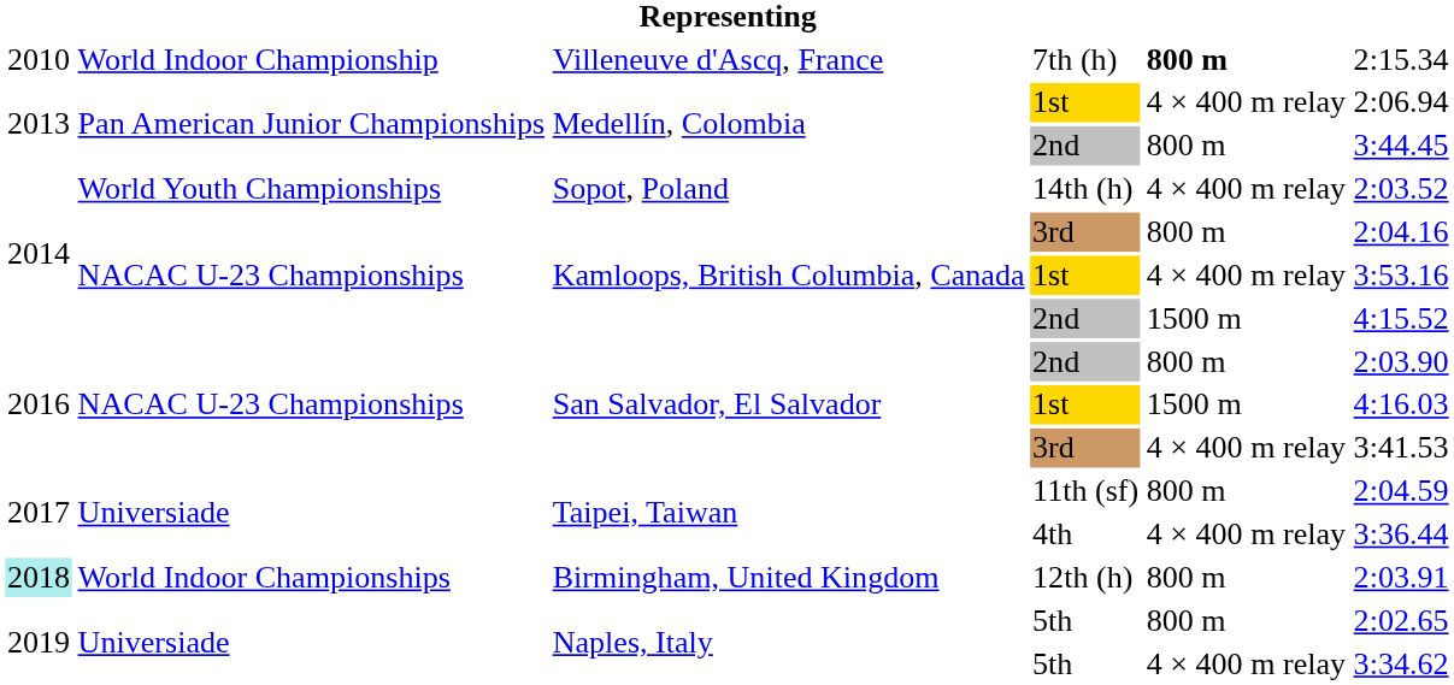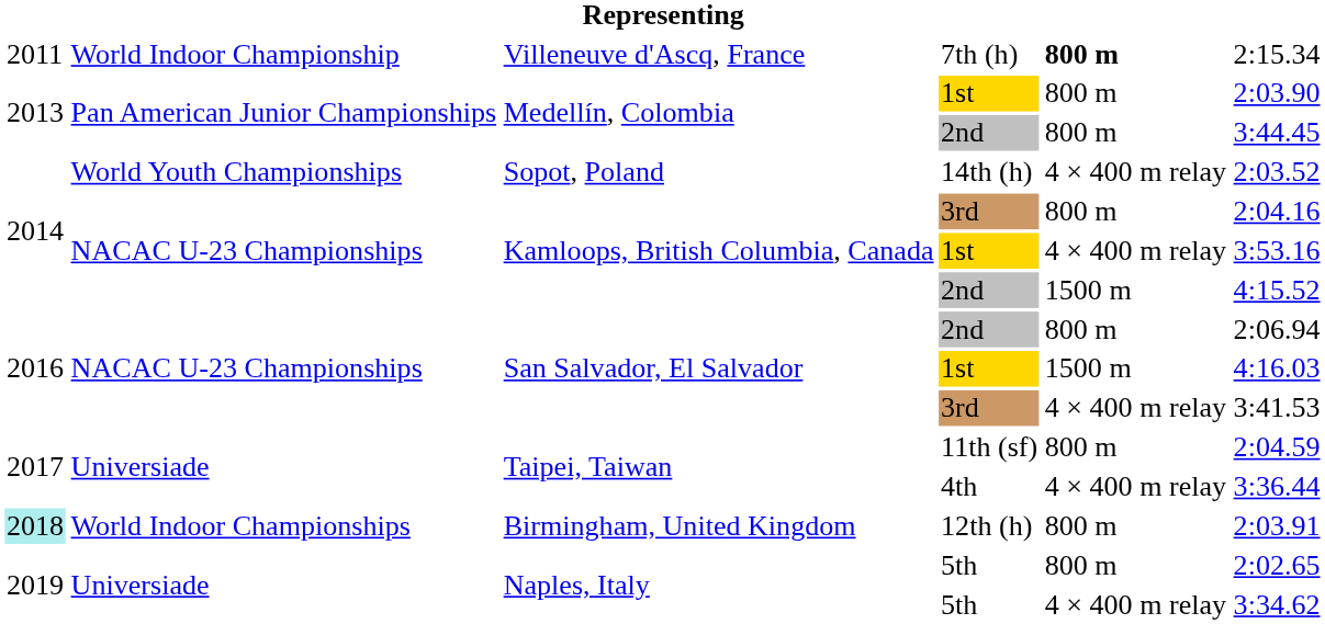7th (h) | column 1: 2010 -> 2011
Medellín, Colombia / 1st | column 5: 4 × 400 m relay -> 800 m
Medellín, Colombia / 1st | column 6: 2:06.94 -> 2:03.90
San Salvador, El Salvador / 2nd | column 6: 2:03.90 -> 2:06.94
